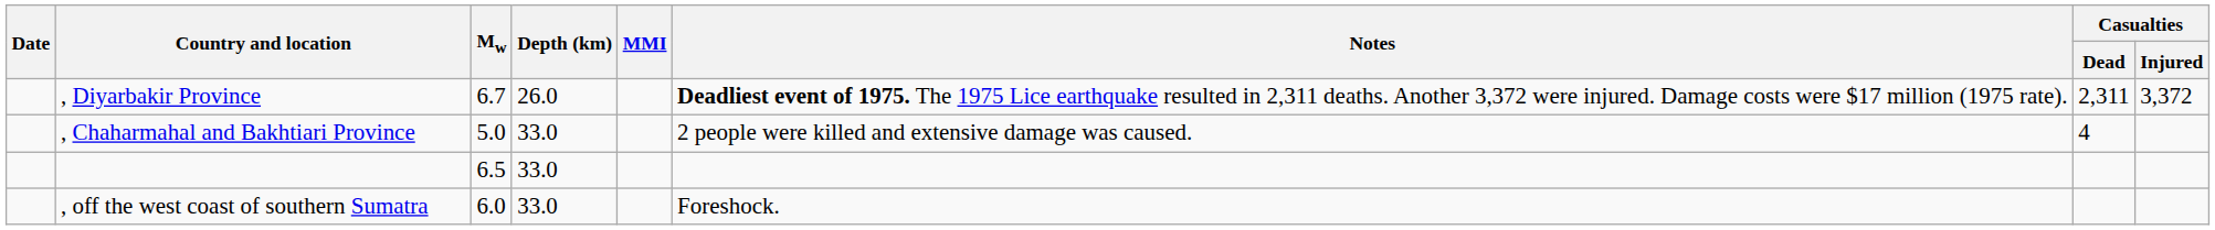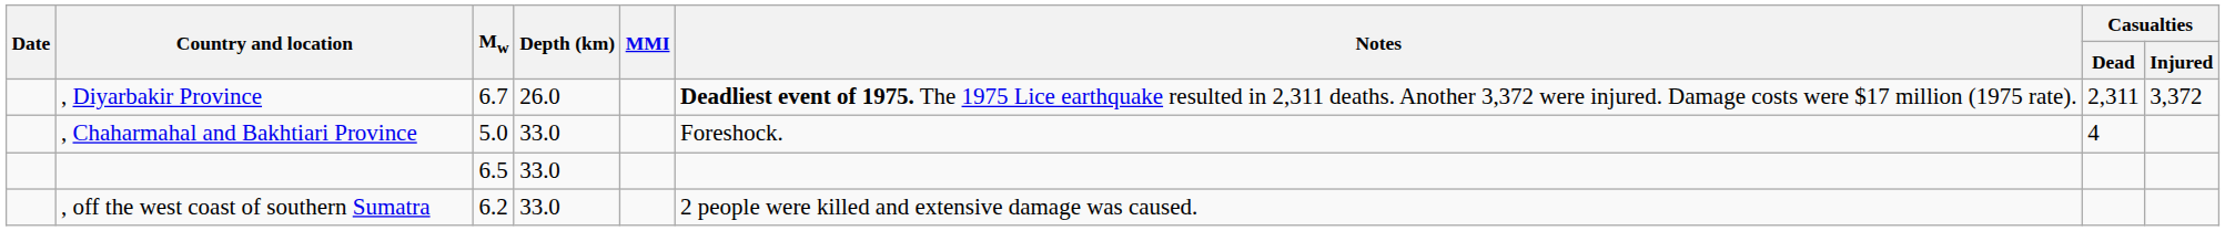, Chaharmahal and Bakhtiari Province | Notes: 2 people were killed and extensive damage was caused. -> Foreshock.
, off the west coast of southern Sumatra | Mw: 6.0 -> 6.2
, off the west coast of southern Sumatra | Notes: Foreshock. -> 2 people were killed and extensive damage was caused.
